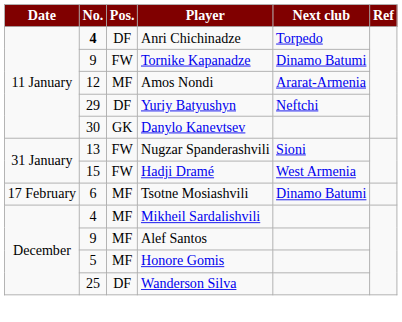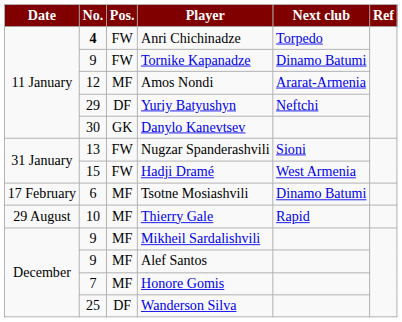Anri Chichinadze | Pos.: DF -> FW
+ row: 29 August | 10 | MF | Thierry Gale | Rapid
Mikheil Sardalishvili | No.: 4 -> 9
Honore Gomis | No.: 5 -> 7
